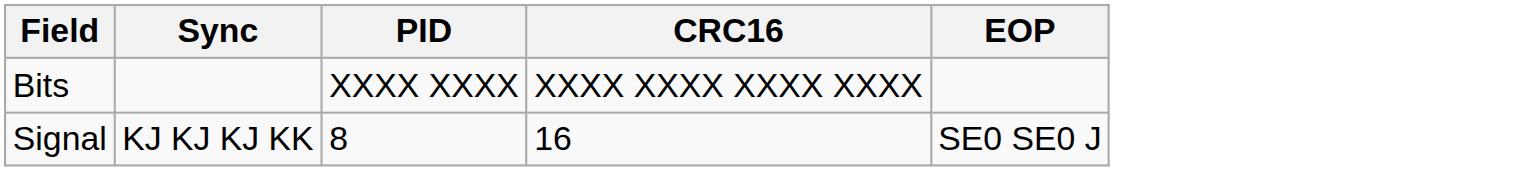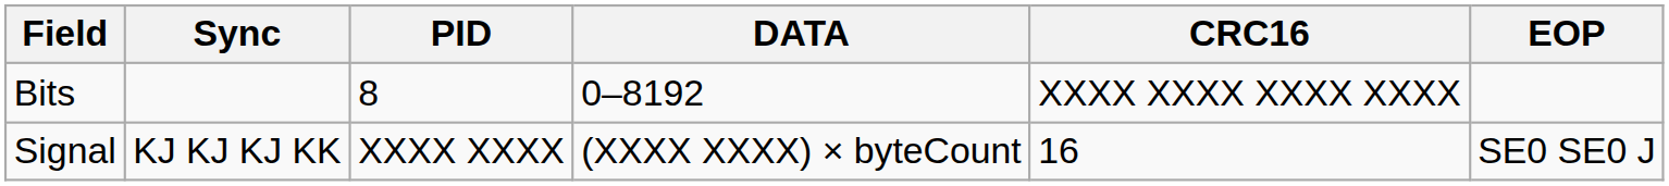+ column: DATA | 0–8192 | (XXXX XXXX) × byteCount
Bits | PID: XXXX XXXX -> 8
Signal | PID: 8 -> XXXX XXXX
